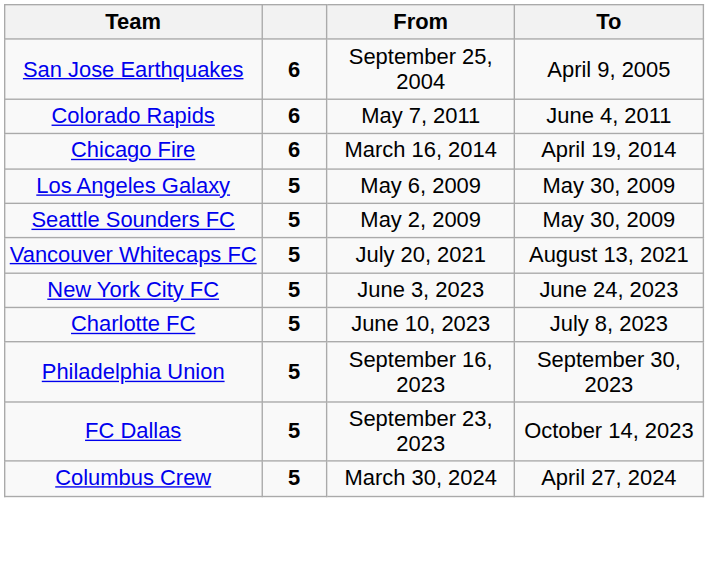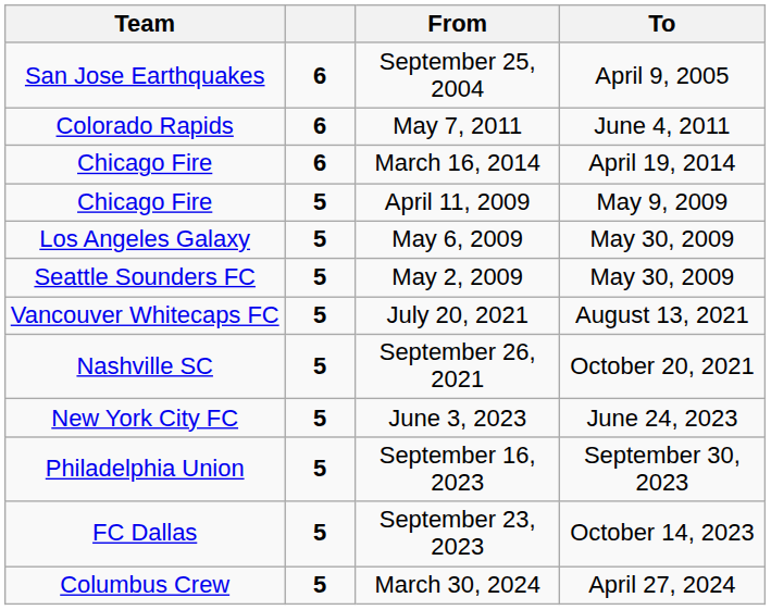+ row: Chicago Fire | 5 | April 11, 2009 | May 9, 2009
+ row: Nashville SC | 5 | September 26, 2021 | October 20, 2021
- row: Charlotte FC | 5 | June 10, 2023 | July 8, 2023
